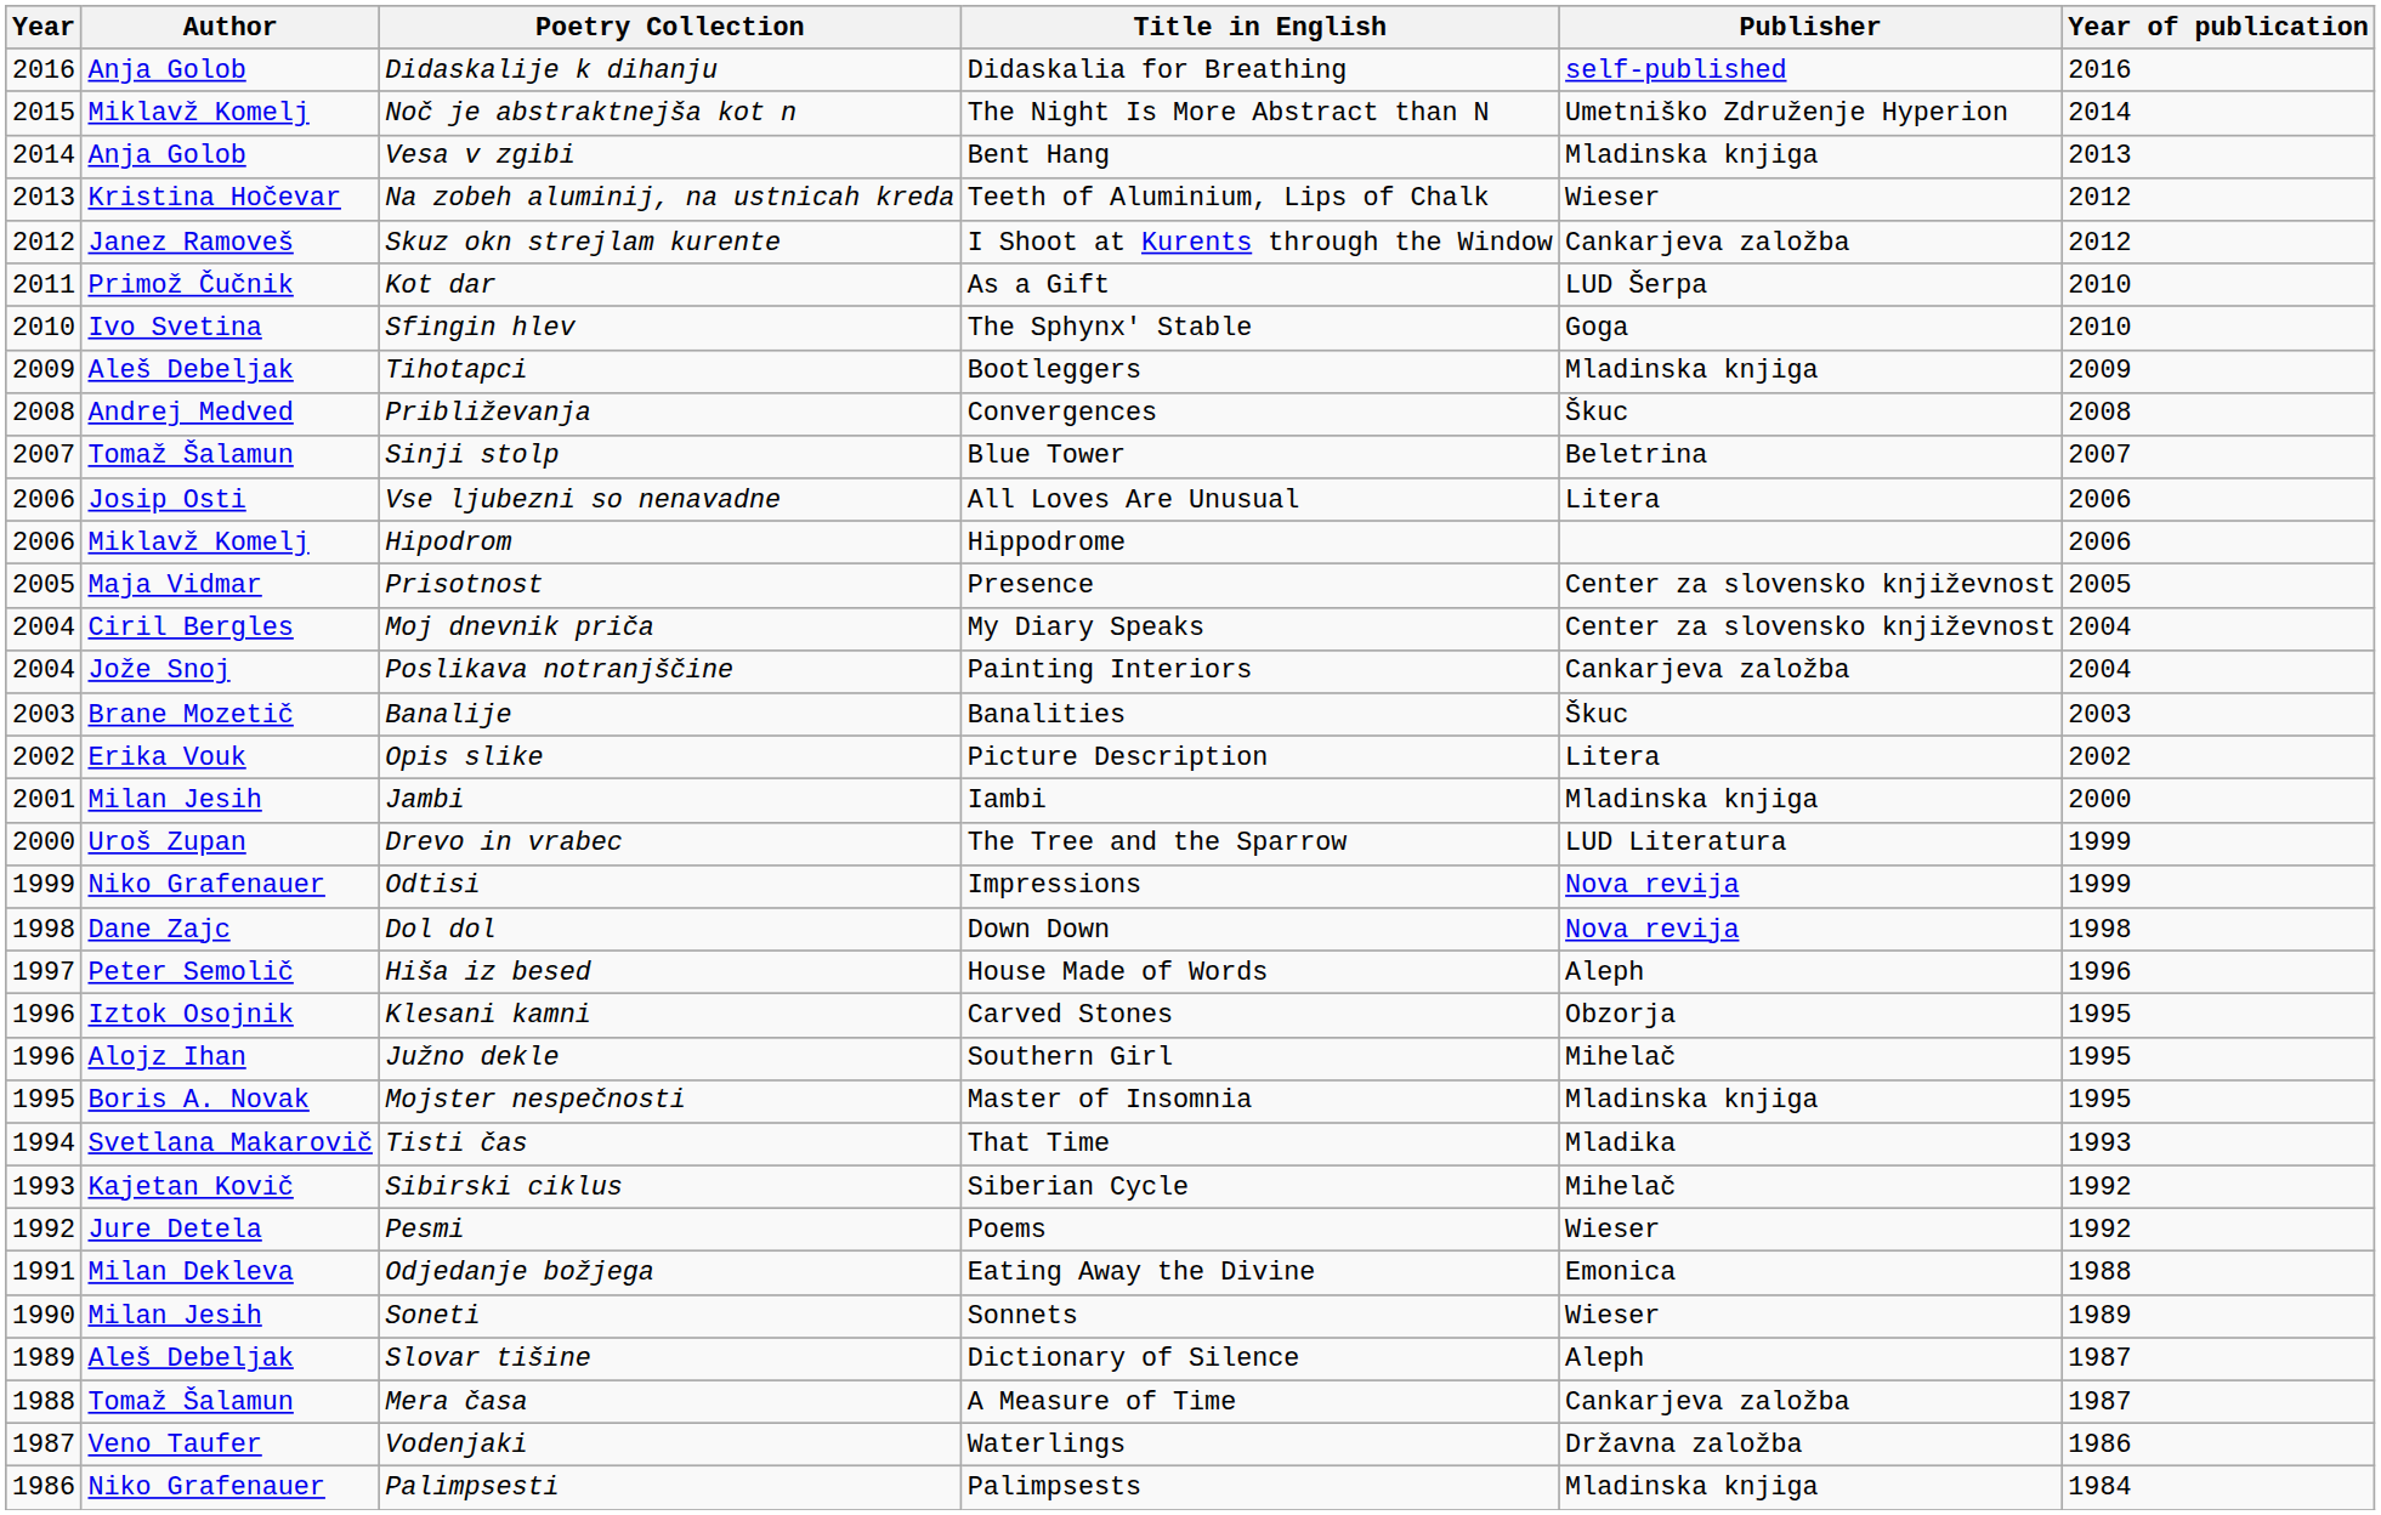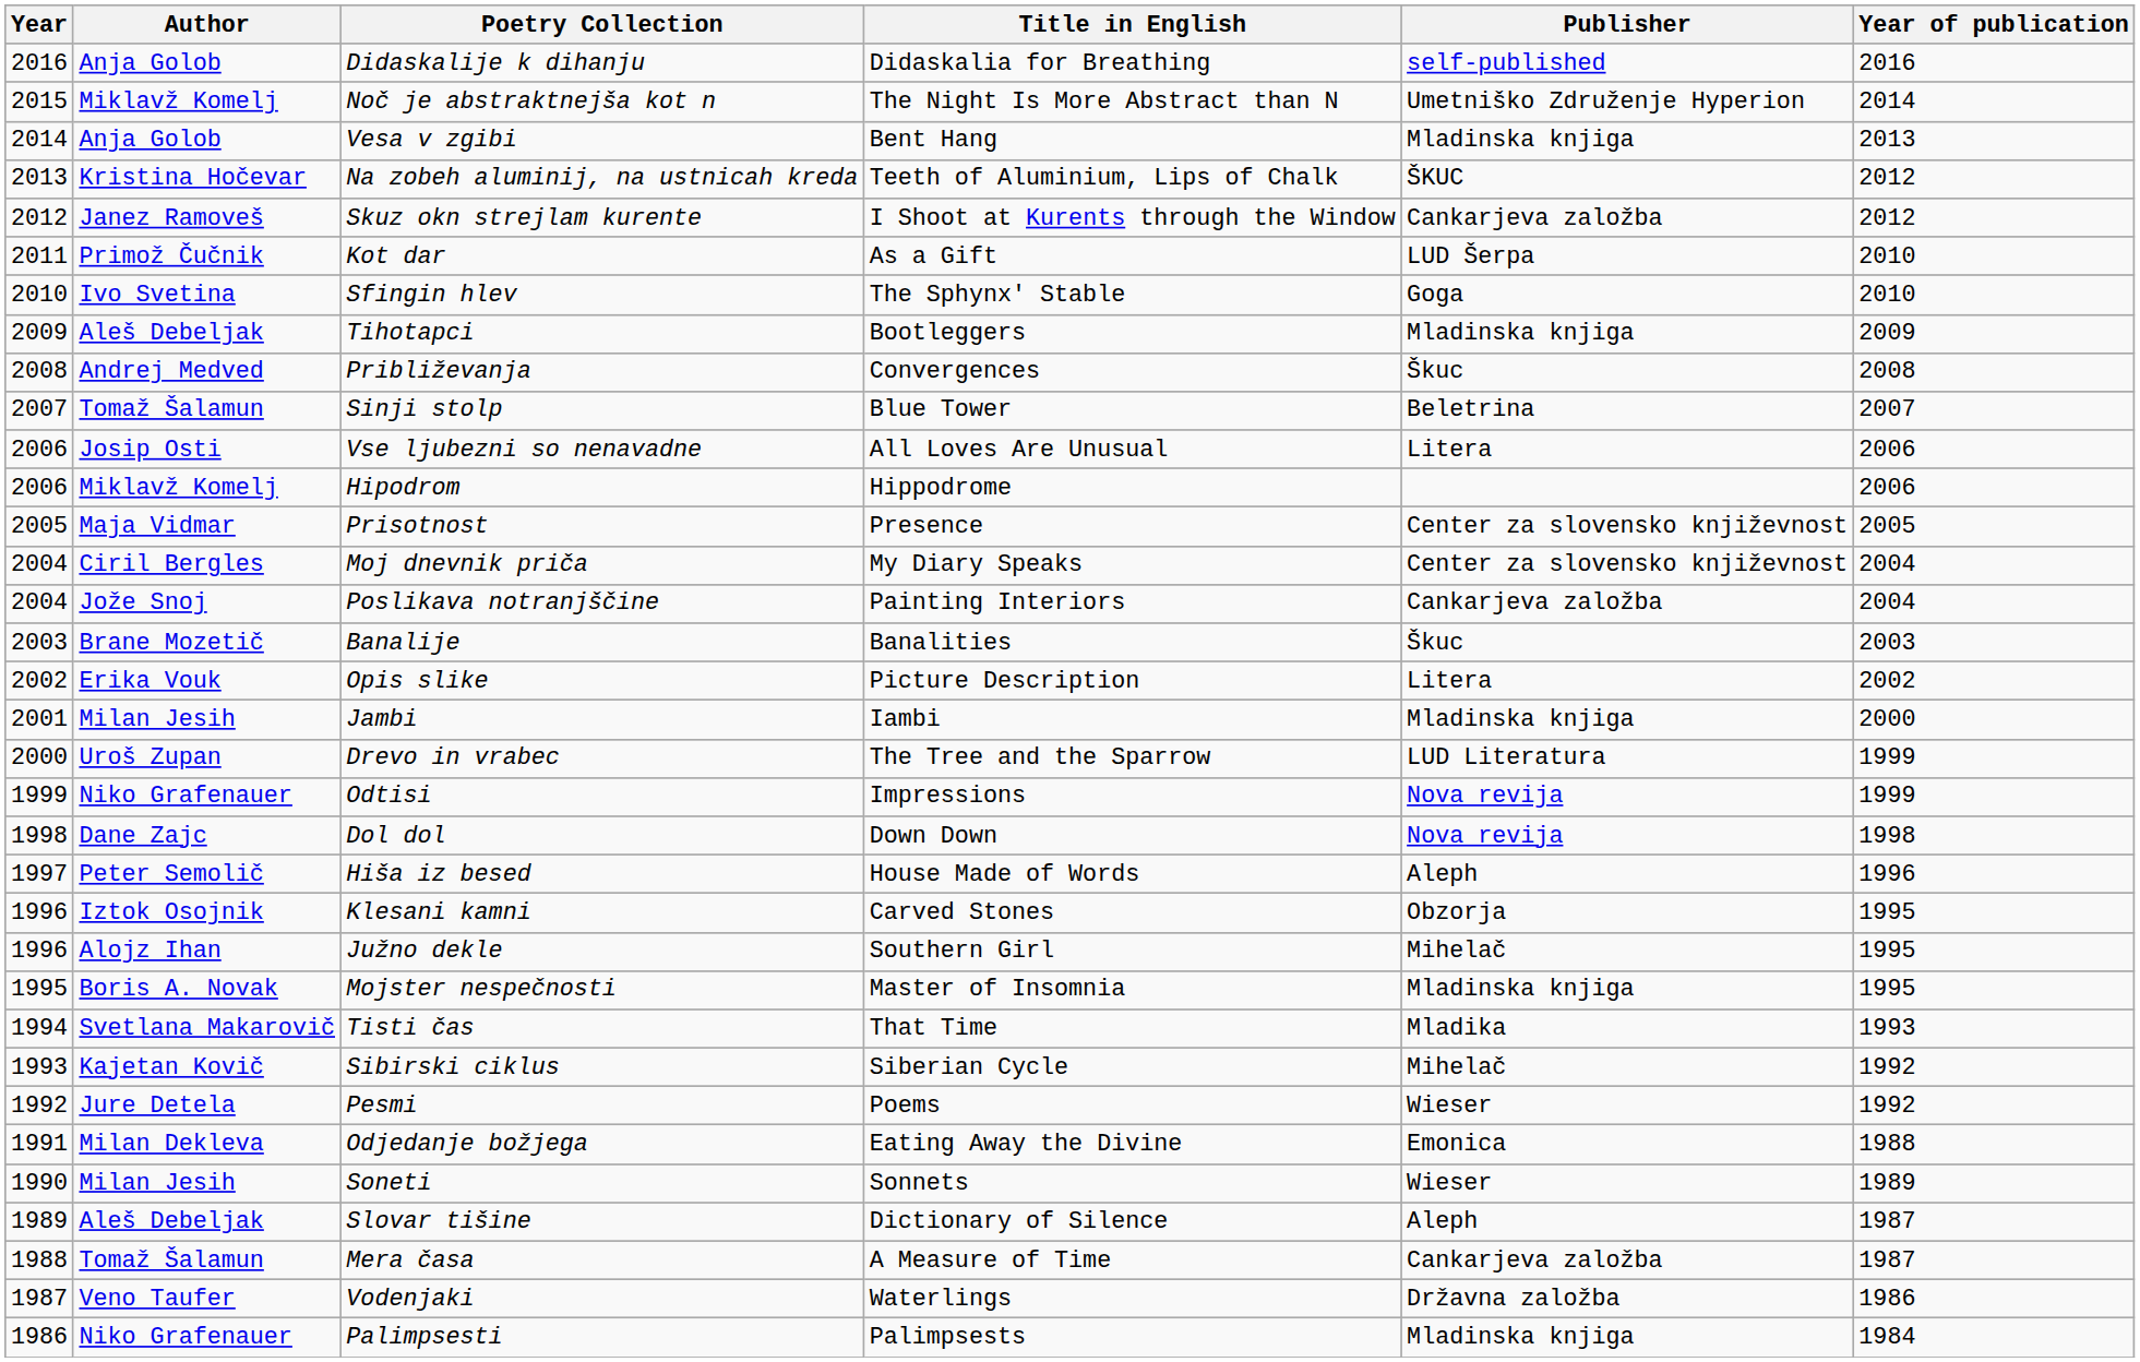Na zobeh aluminij, na ustnicah kreda | Publisher: Wieser -> ŠKUC
